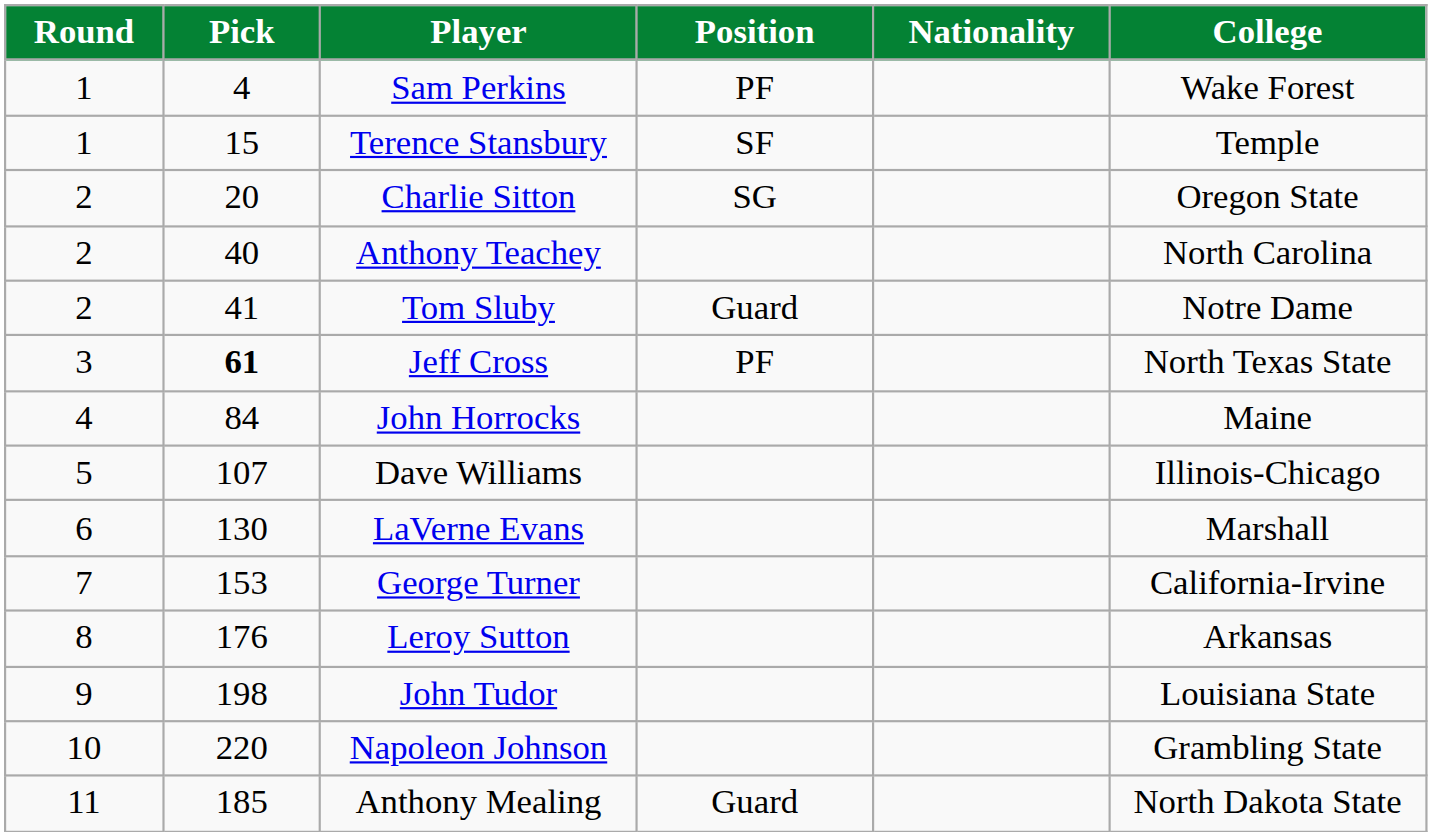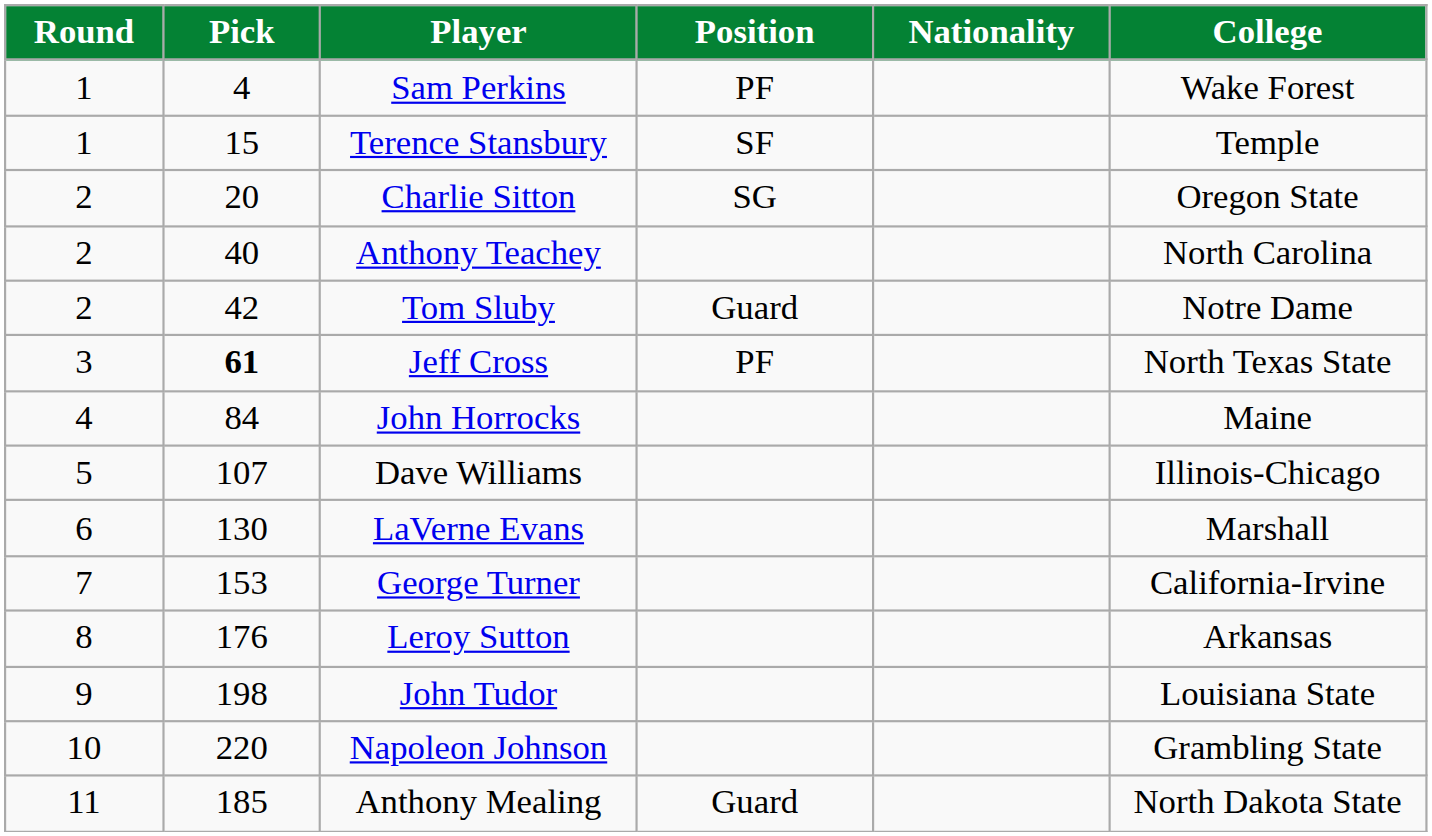Tom Sluby | Pick: 41 -> 42
